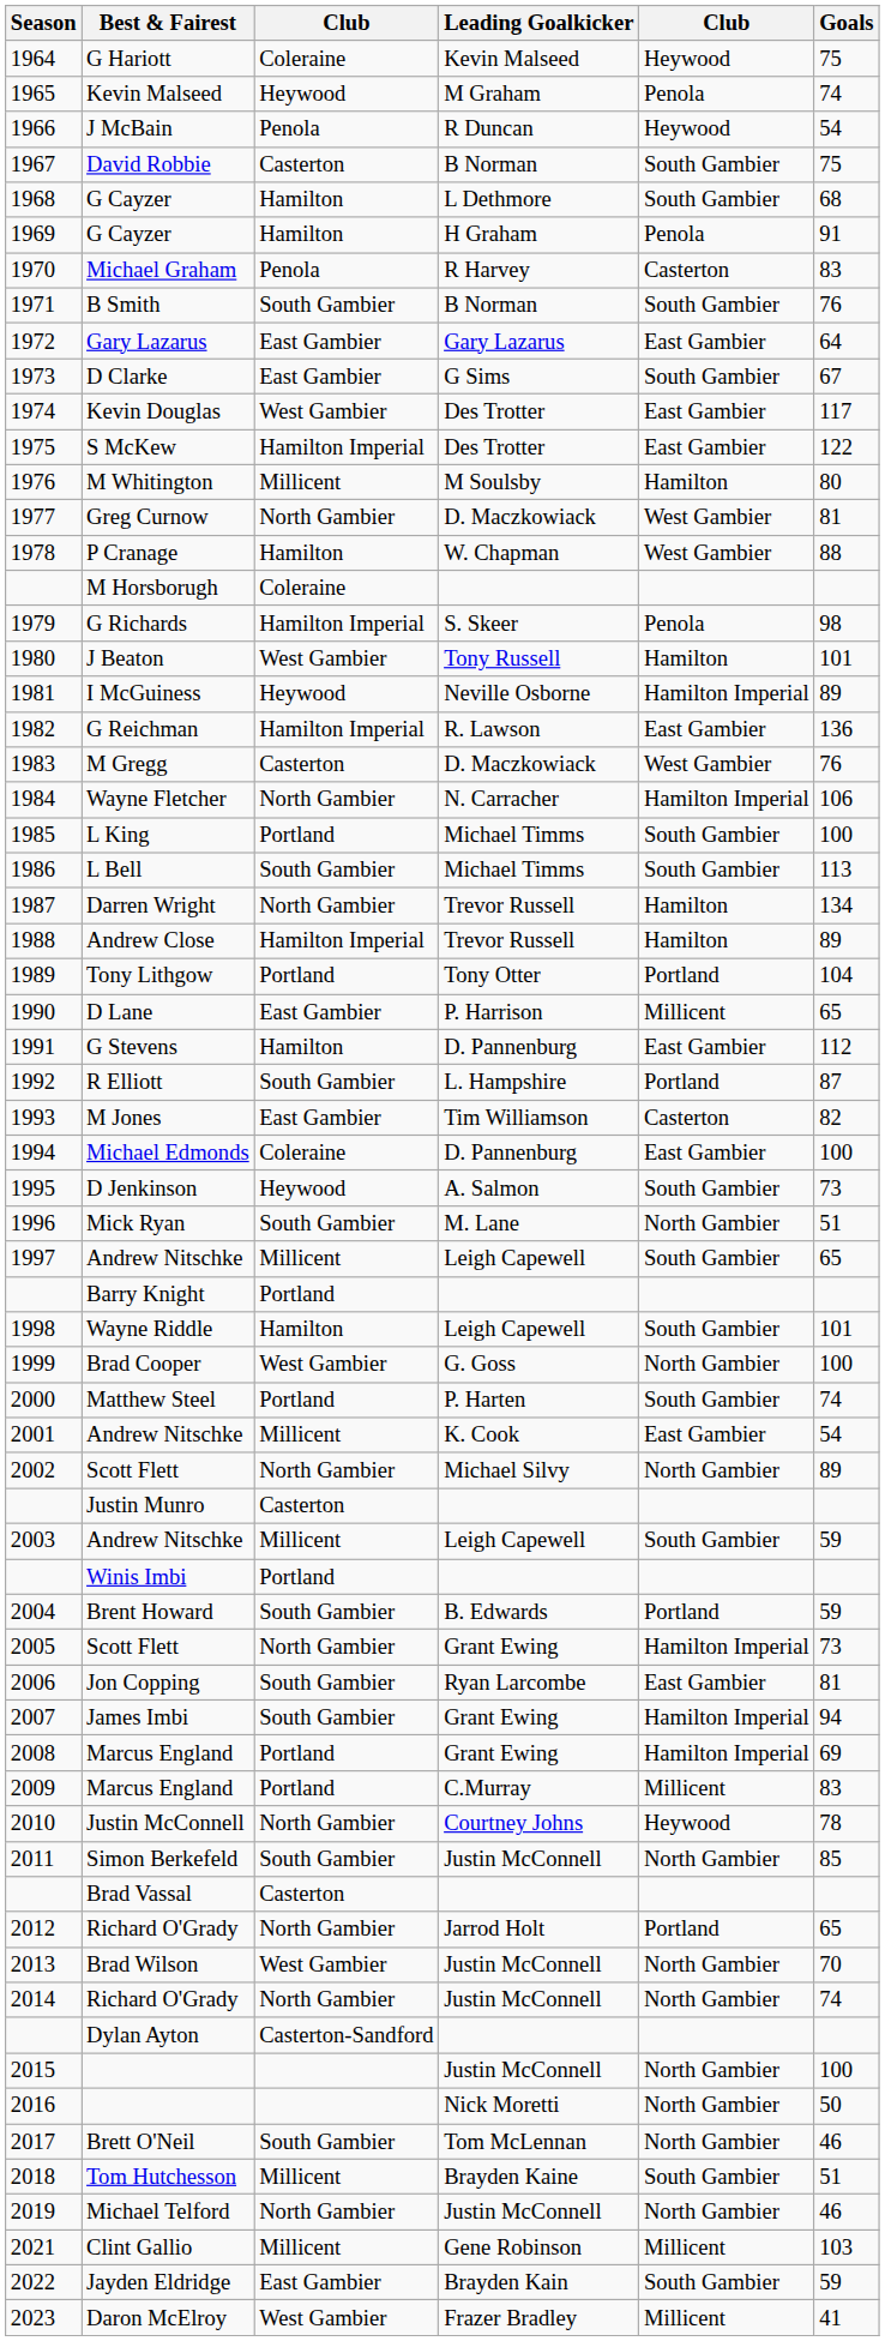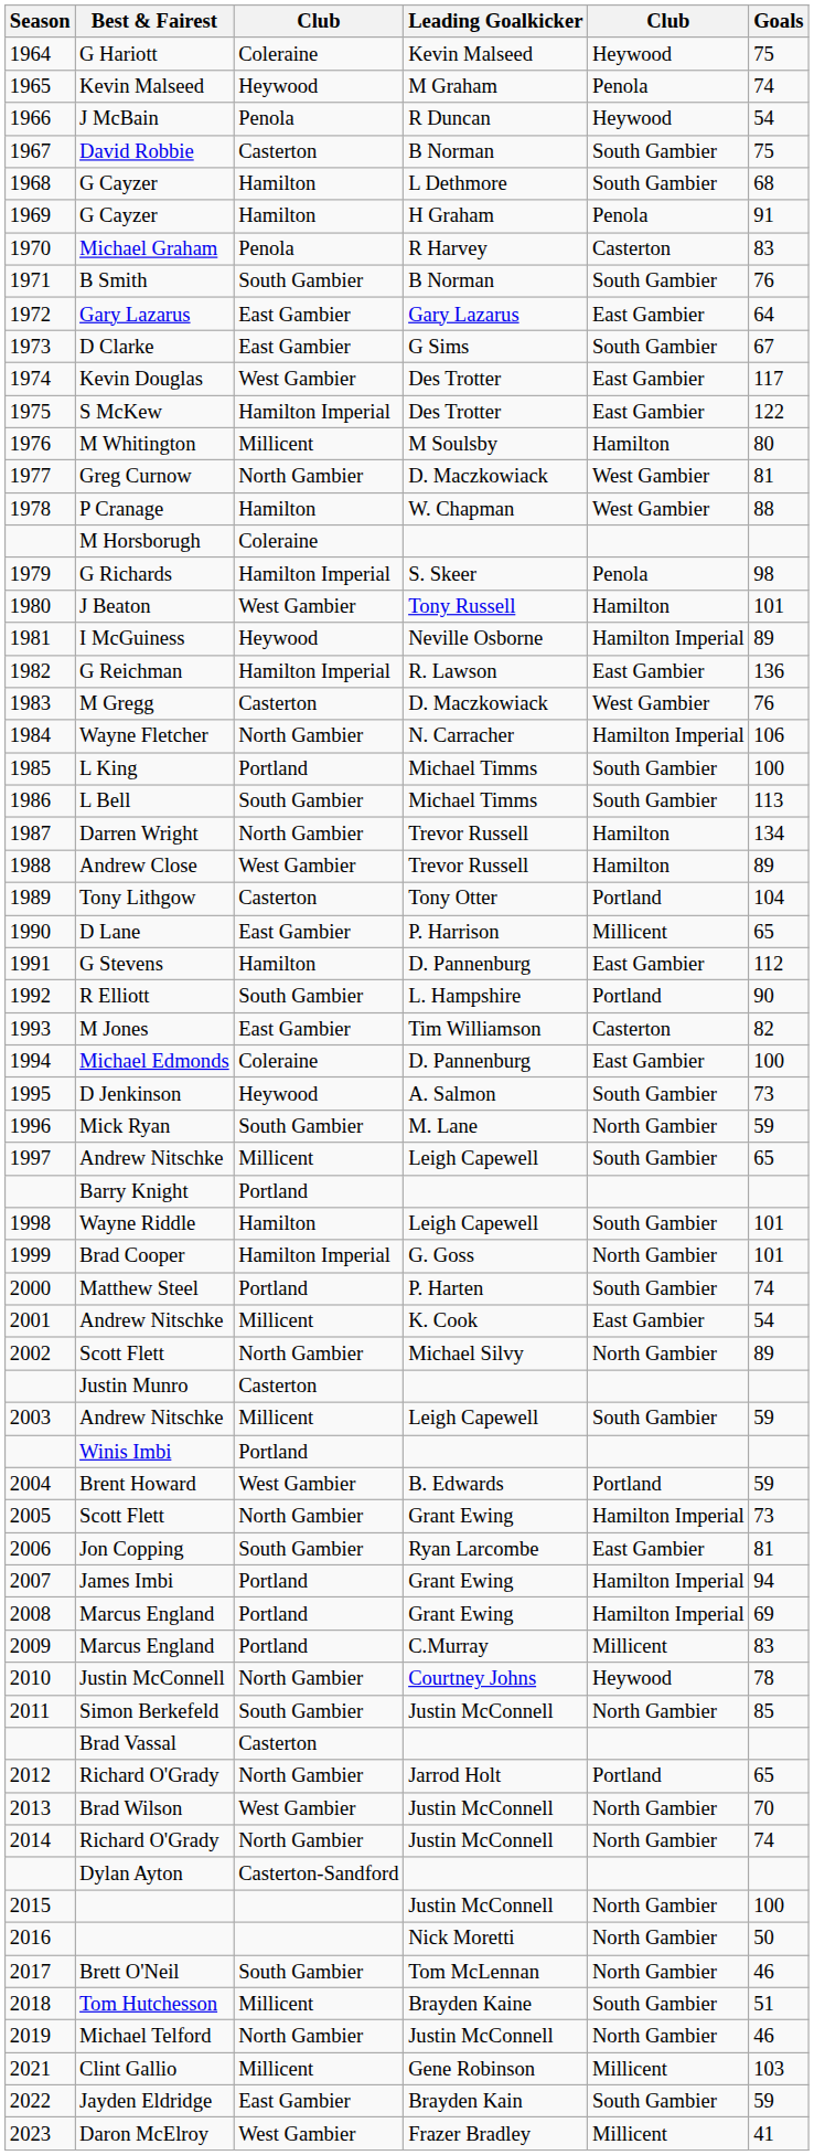1988 | column 3: Hamilton Imperial -> West Gambier
1989 | column 3: Portland -> Casterton
1992 | Goals: 87 -> 90
1996 | Goals: 51 -> 59
1999 | column 3: West Gambier -> Hamilton Imperial
1999 | Goals: 100 -> 101
2004 | column 3: South Gambier -> West Gambier
2007 | column 3: South Gambier -> Portland
